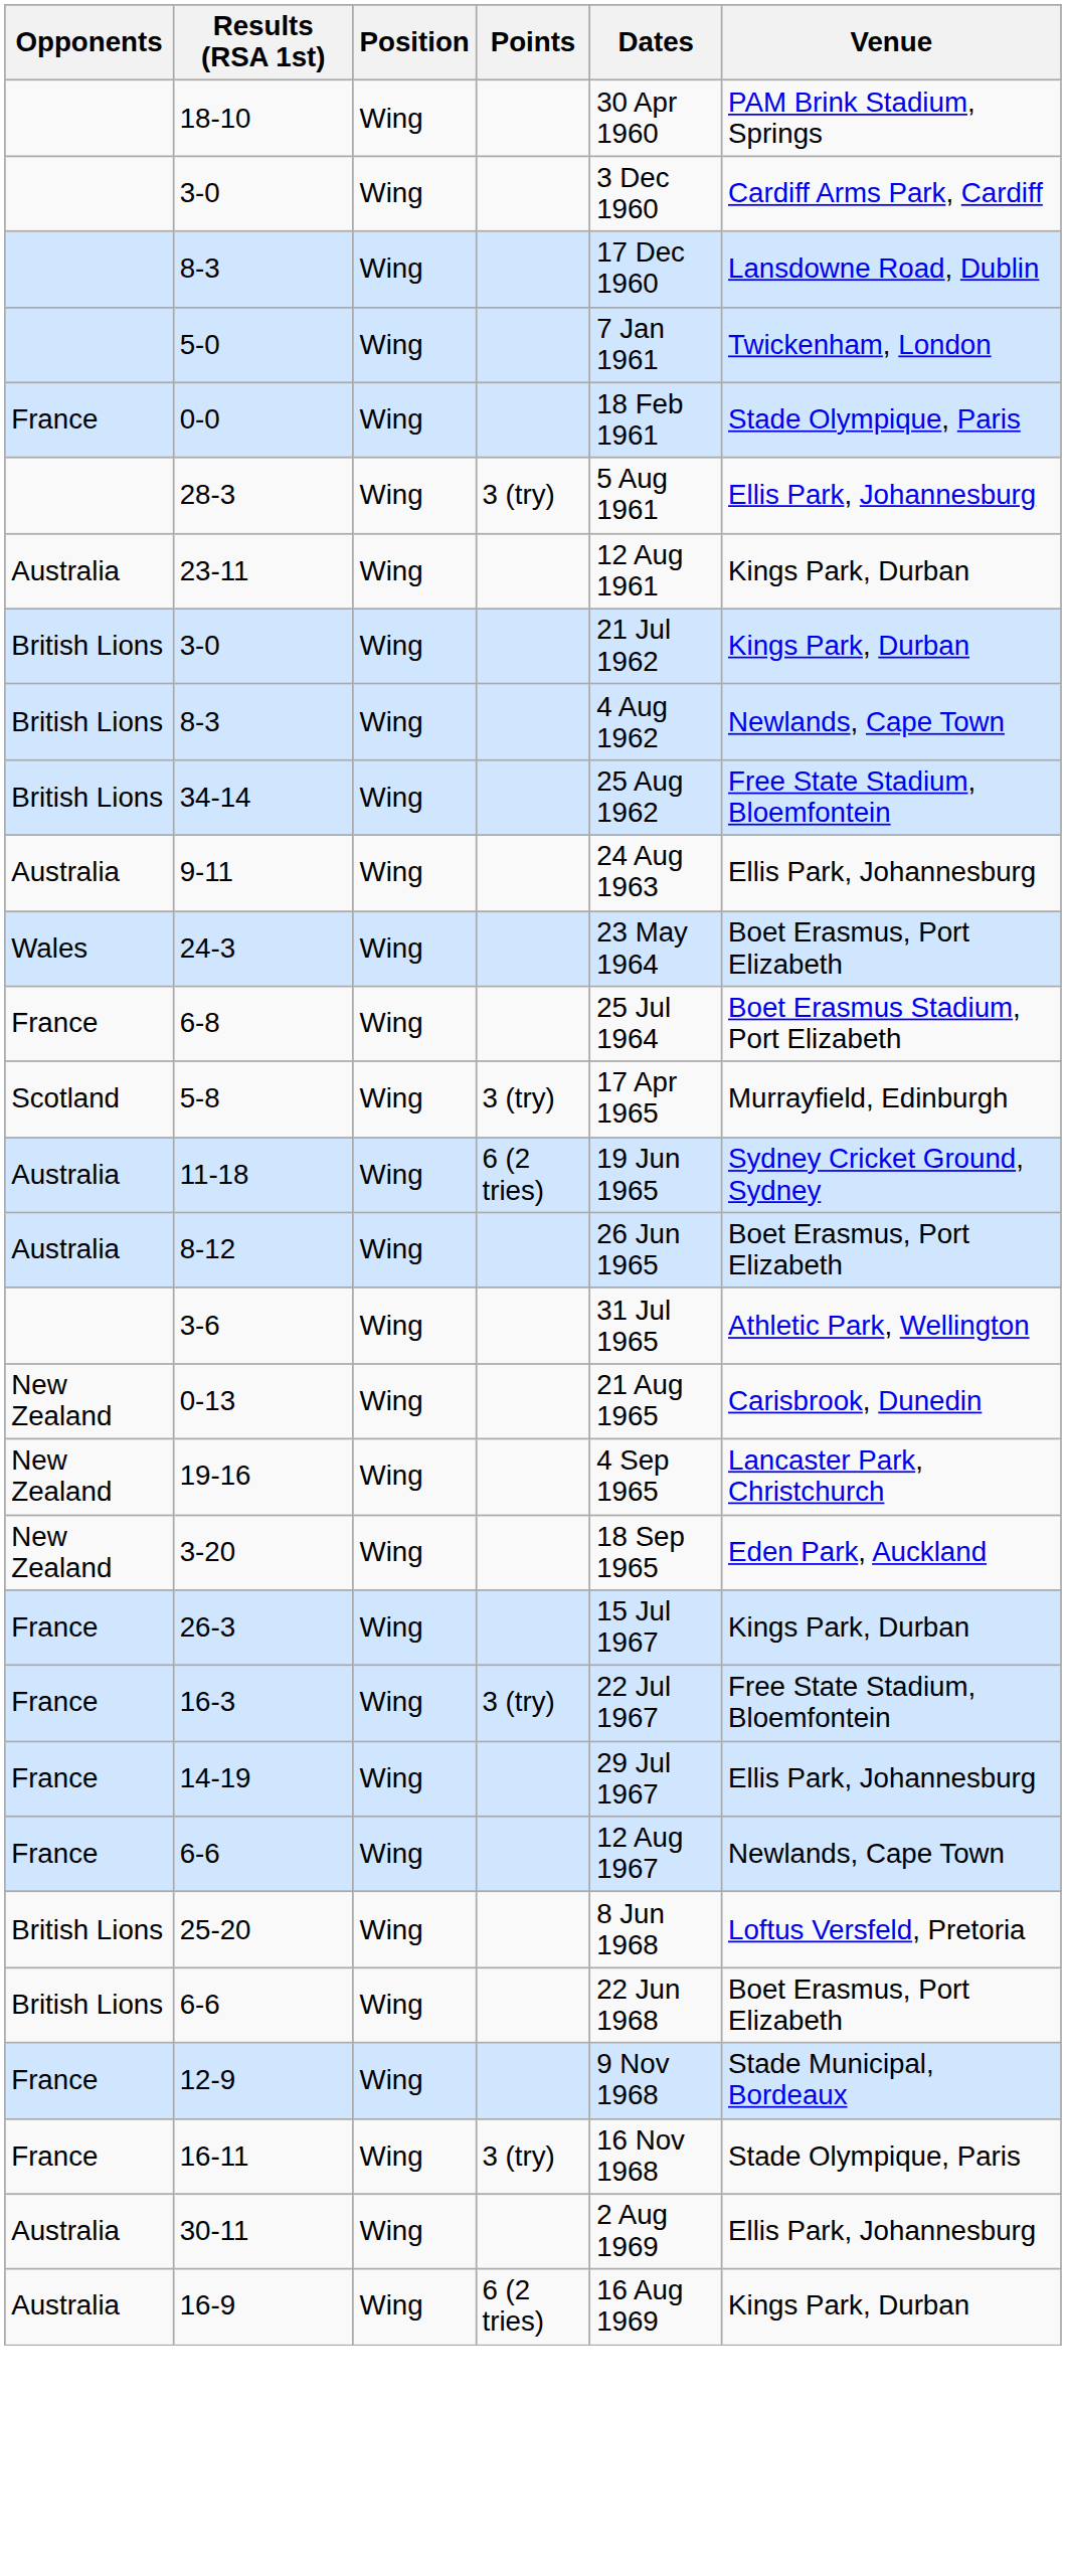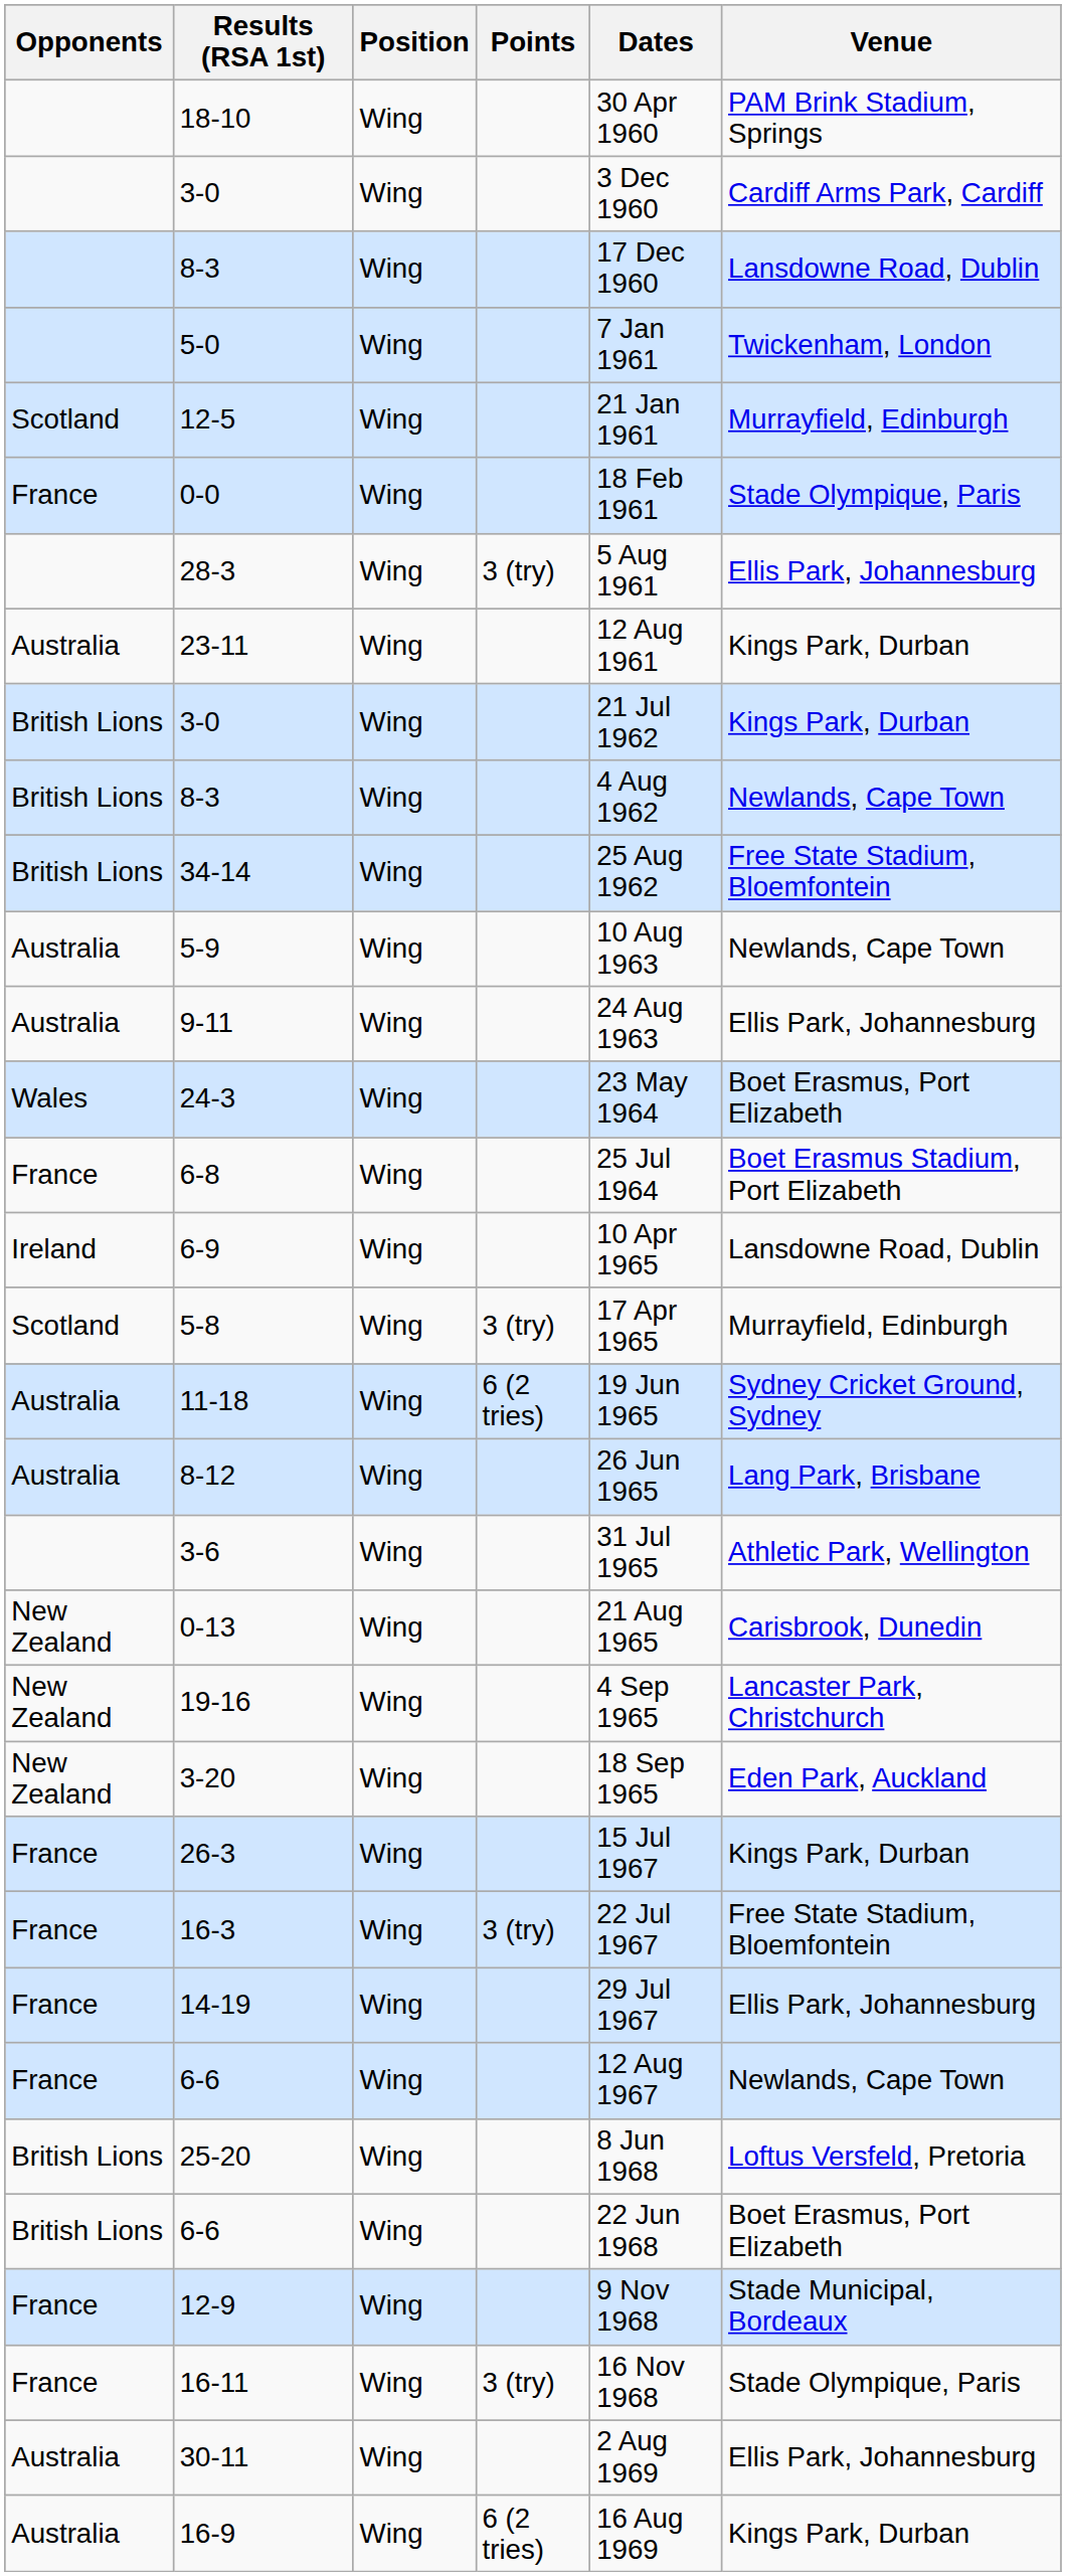+ row: Scotland | 12-5 | Wing | 21 Jan 1961 | Murrayfield, Edinburgh
+ row: Australia | 5-9 | Wing | 10 Aug 1963 | Newlands, Cape Town
+ row: Ireland | 6-9 | Wing | 10 Apr 1965 | Lansdowne Road, Dublin
8-12 | Venue: Boet Erasmus, Port Elizabeth -> Lang Park, Brisbane
